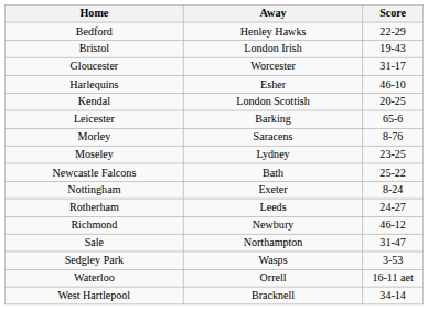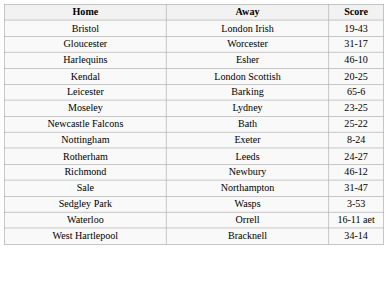- row: Bedford | Henley Hawks | 22-29
- row: Morley | Saracens | 8-76
